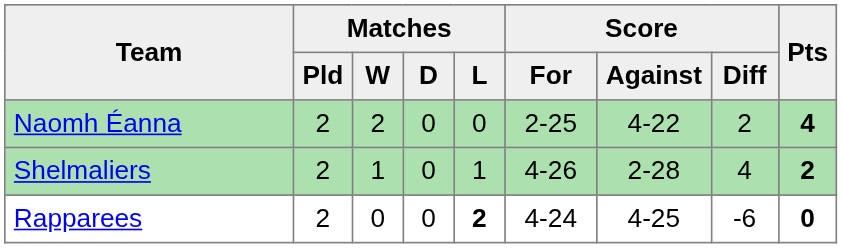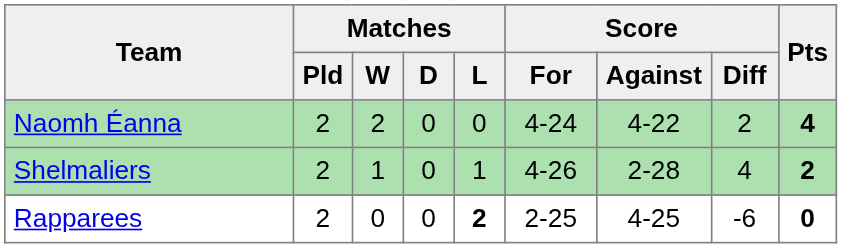Naomh Éanna | Score / For: 2-25 -> 4-24
Rapparees | Score / For: 4-24 -> 2-25
